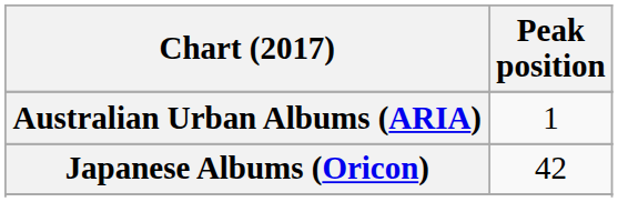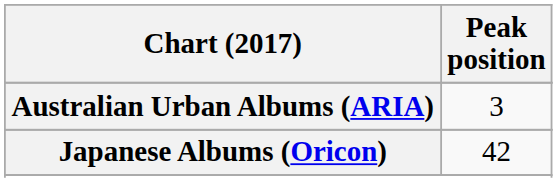Australian Urban Albums (ARIA) | Peak position: 1 -> 3
